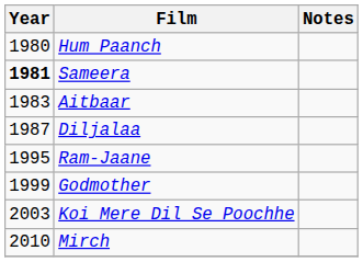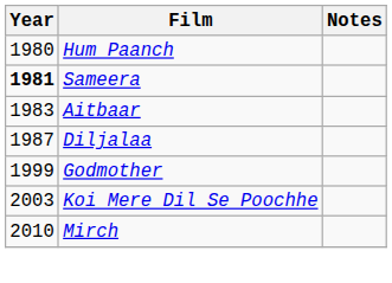- row: 1995 | Ram-Jaane
